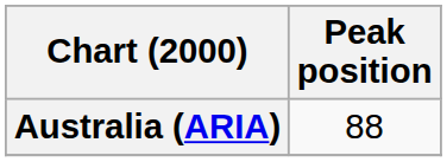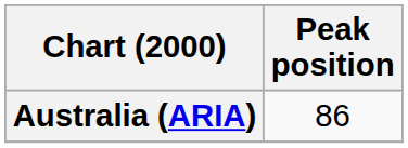Australia (ARIA) | Peak position: 88 -> 86
